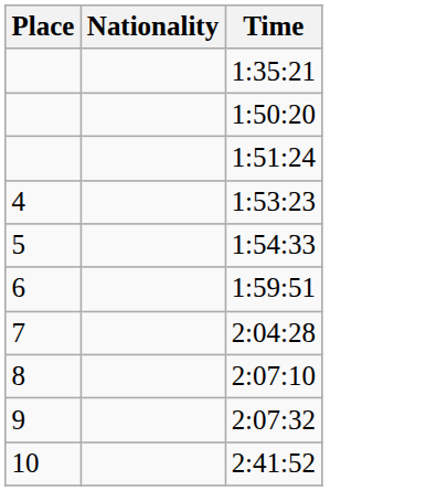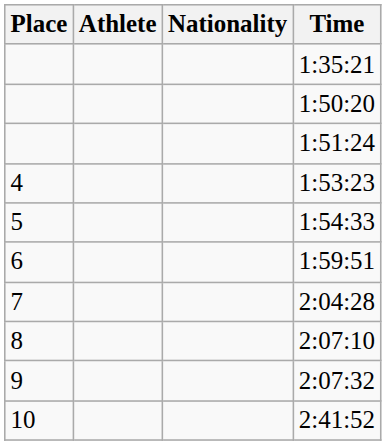+ column: Athlete
